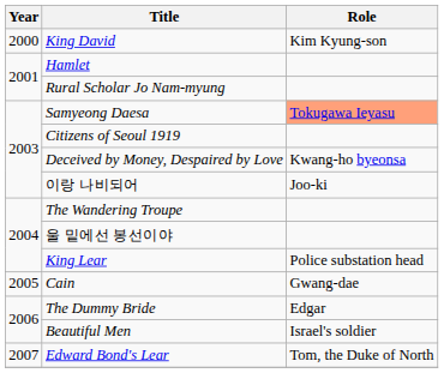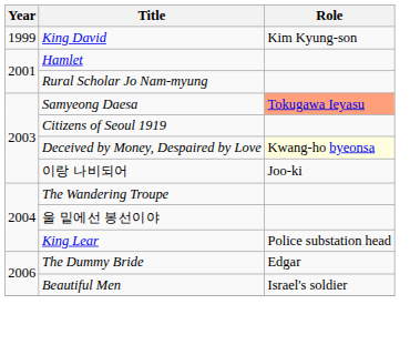King David | Year: 2000 -> 1999
Deceived by Money, Despaired by Love | Role: no background -> lightyellow background
- row: 2005 | Cain | Gwang-dae
- row: 2007 | Edward Bond's Lear | Tom, the Duke of North
